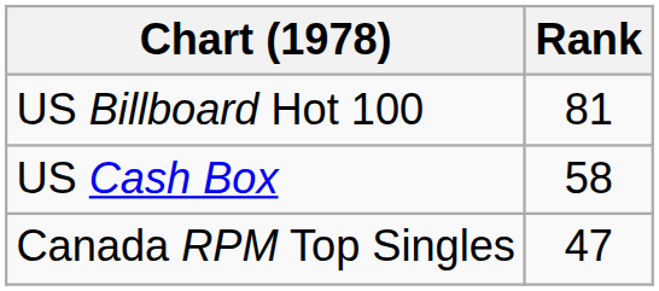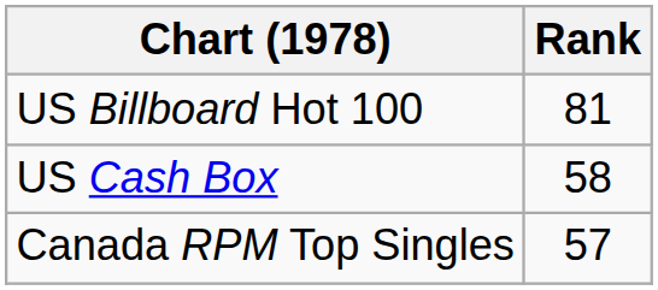Canada RPM Top Singles | Rank: 47 -> 57
